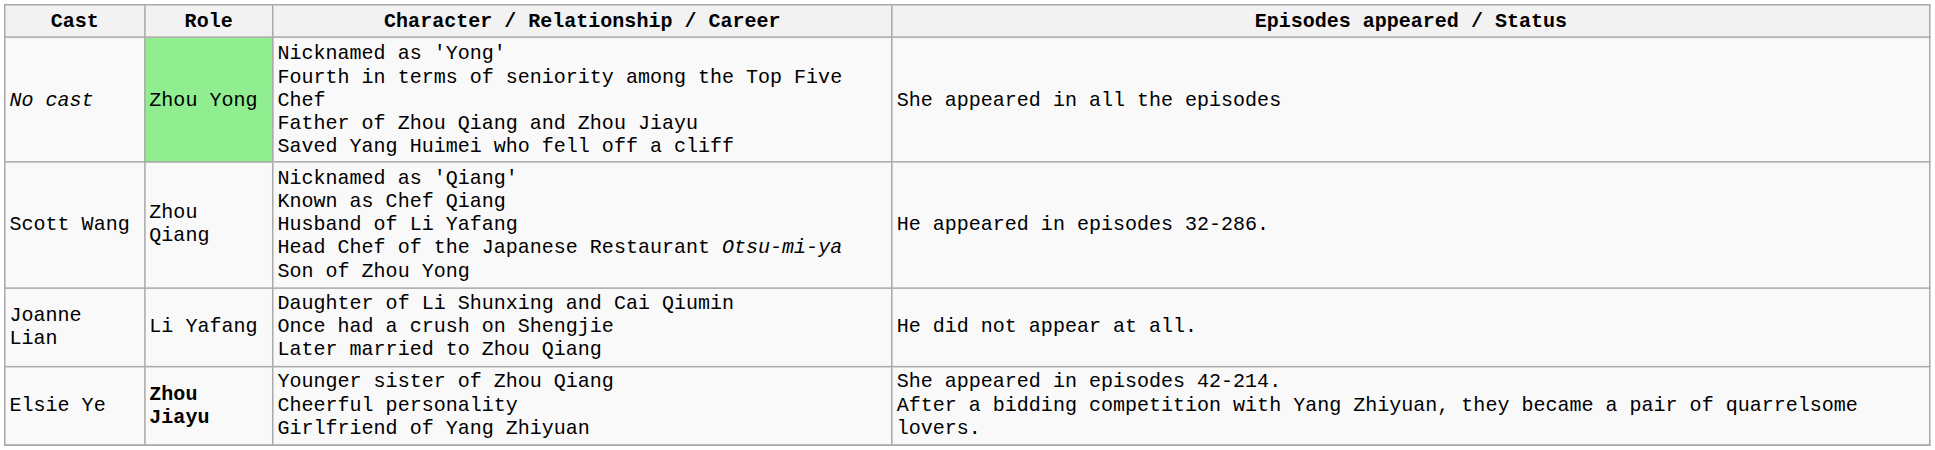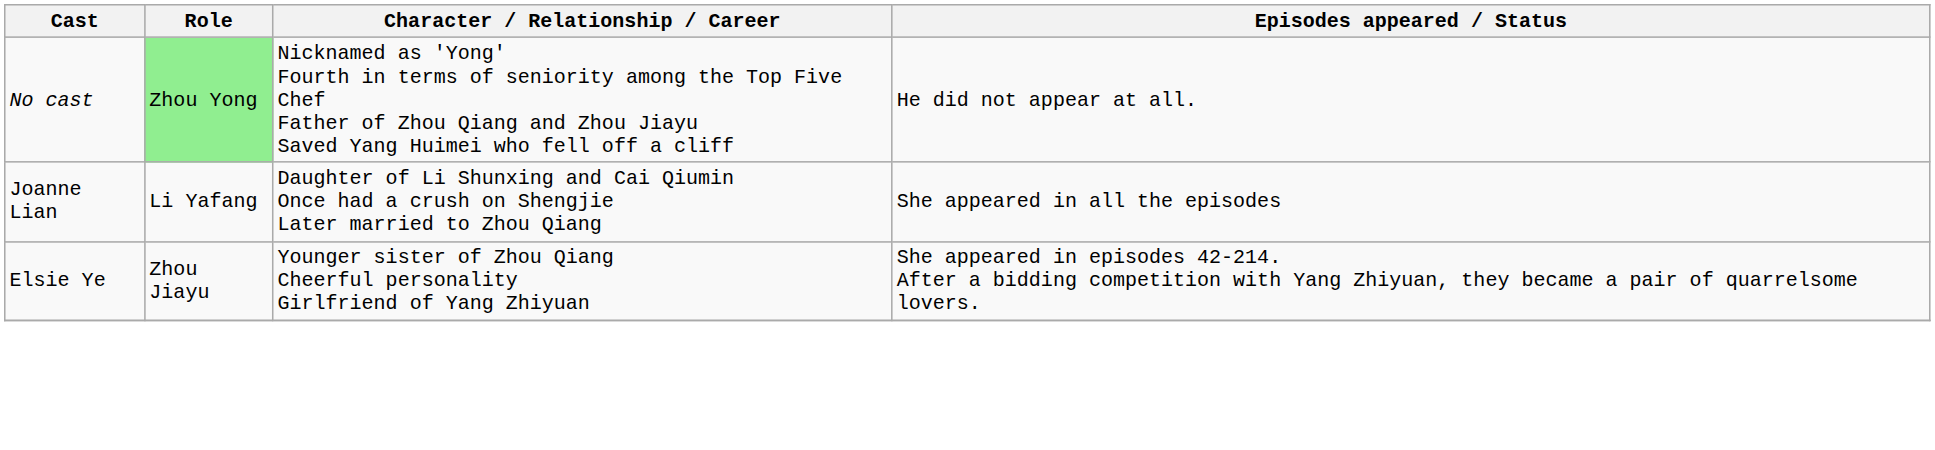No cast | Episodes appeared / Status: She appeared in all the episodes -> He did not appear at all.
- row: Scott Wang | Zhou Qiang | Nicknamed as 'Qiang' Known as Chef Qiang Husband of Li Yafang Head Chef of the Japanese Restaurant Otsu-mi-ya Son of Zhou Yong | He appeared in episodes 32-286.
Joanne Lian | Episodes appeared / Status: He did not appear at all. -> She appeared in all the episodes
Elsie Ye | Role: bold -> normal
